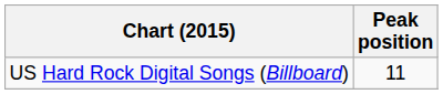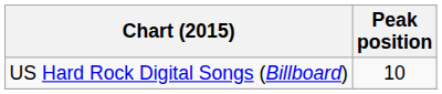US Hard Rock Digital Songs (Billboard) | Peak position: 11 -> 10
